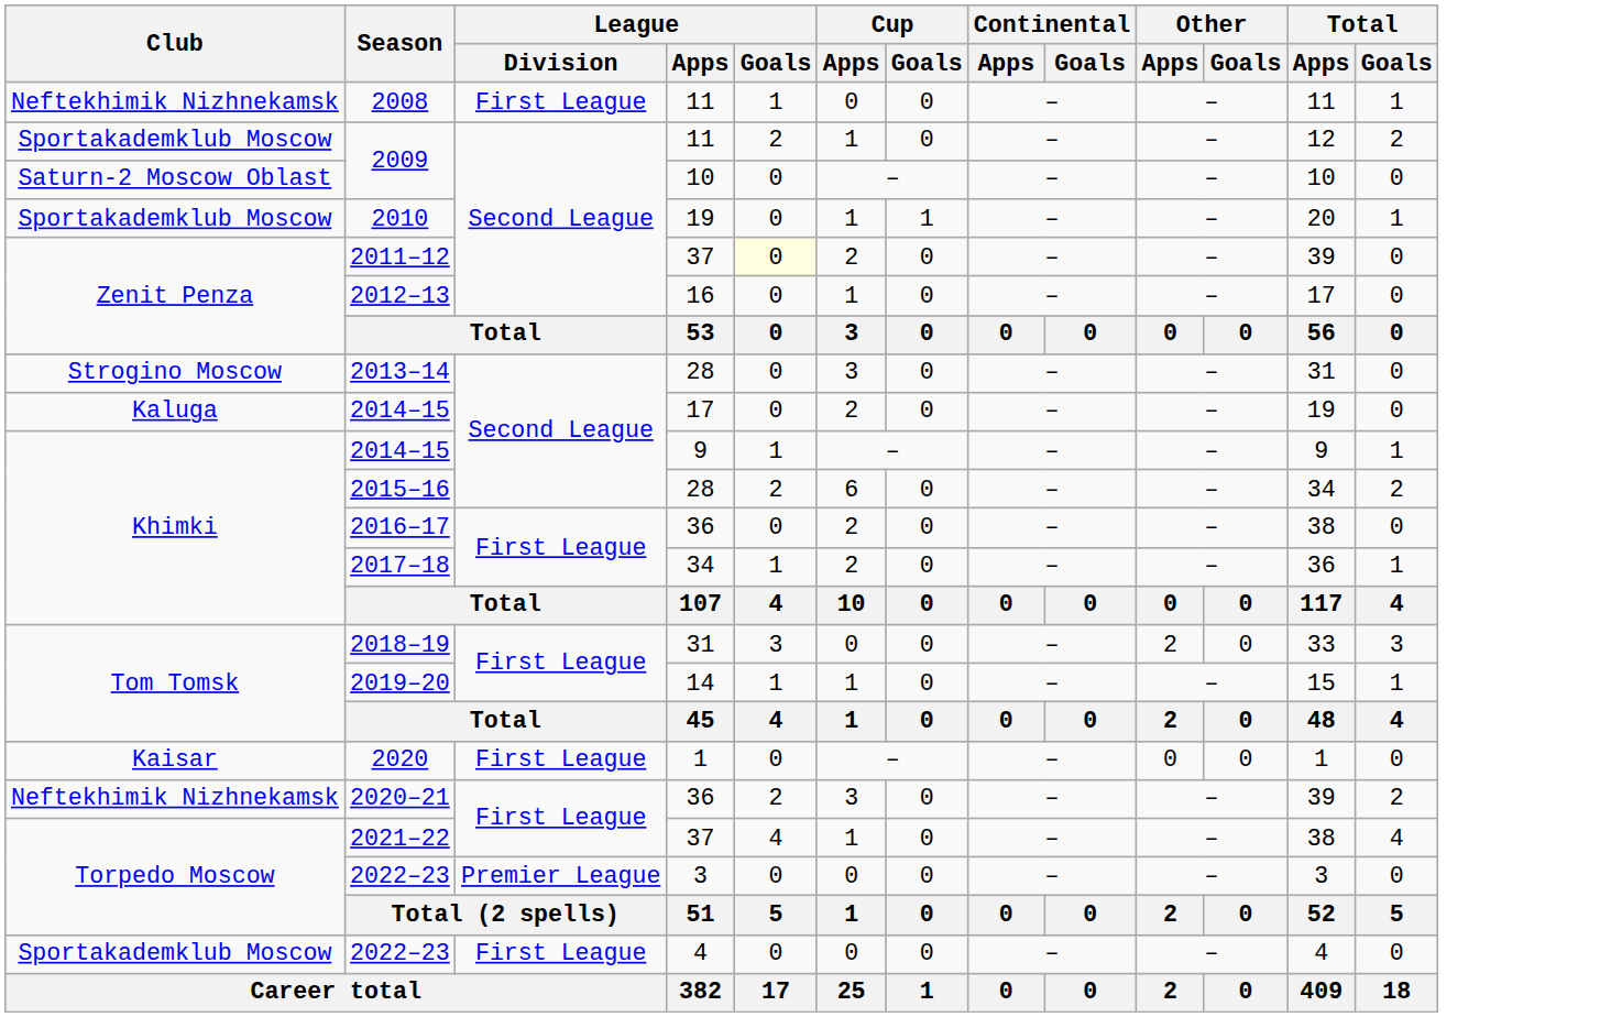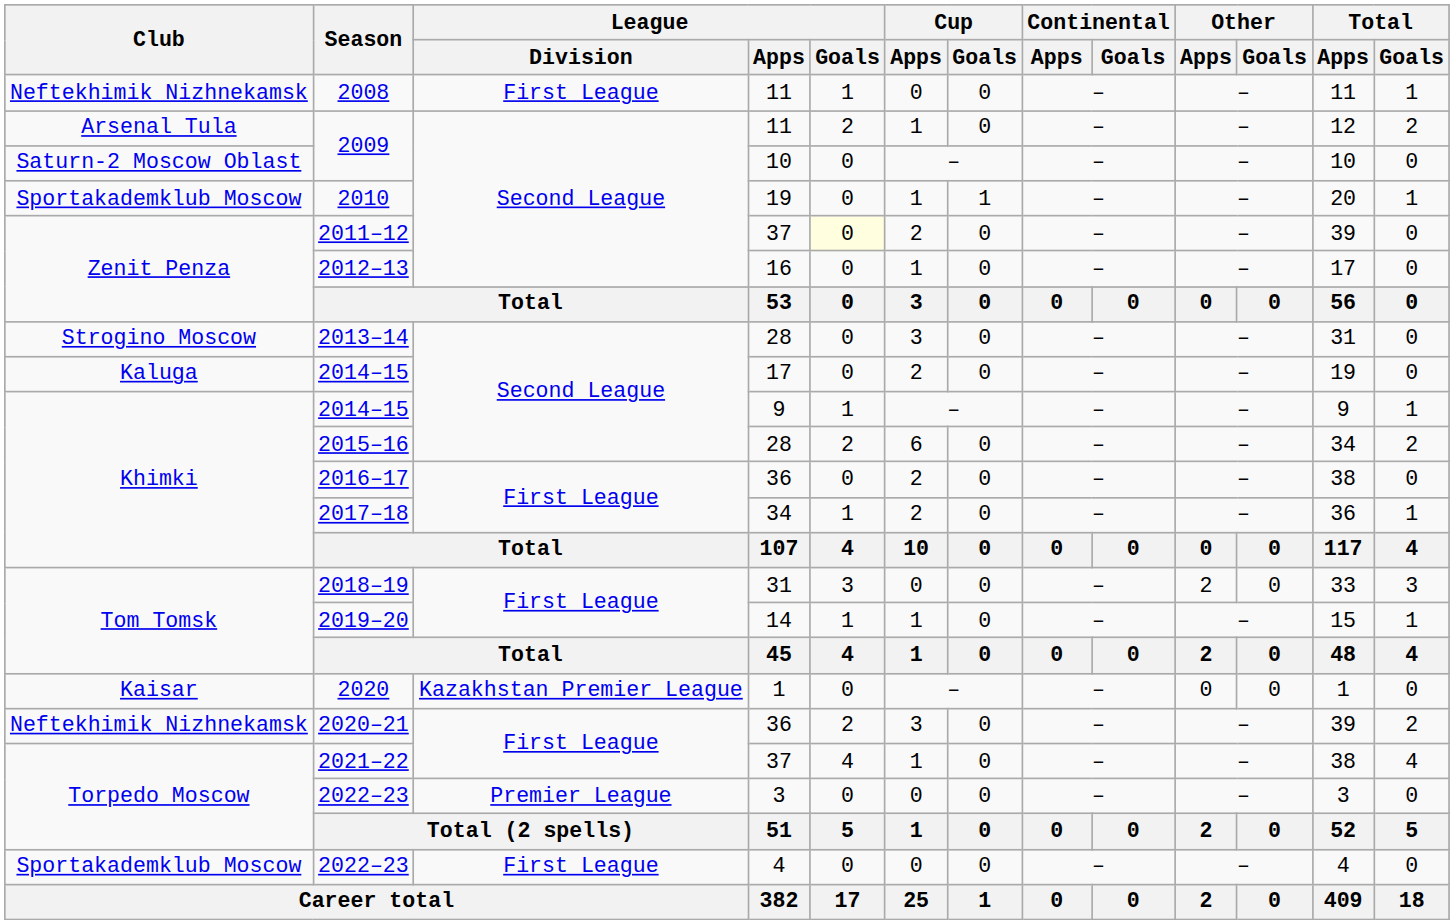2009 / 11 | Club: Sportakademklub Moscow -> Arsenal Tula
2020 | League / Division: First League -> Kazakhstan Premier League
